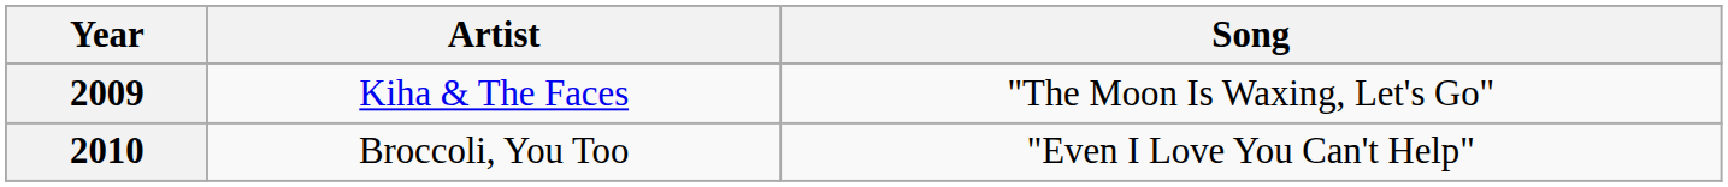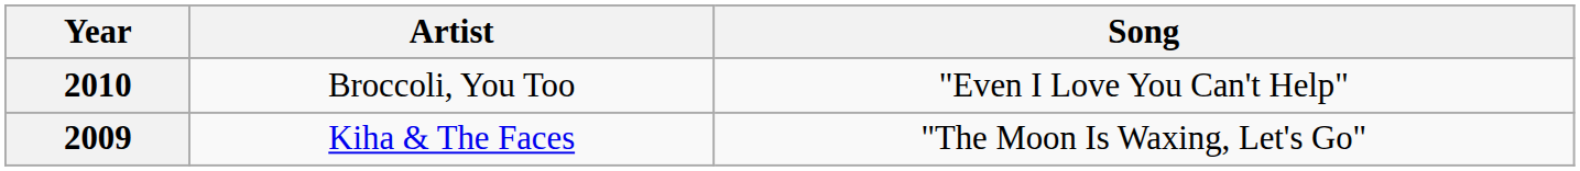rows swapped: 2009 <-> 2010
